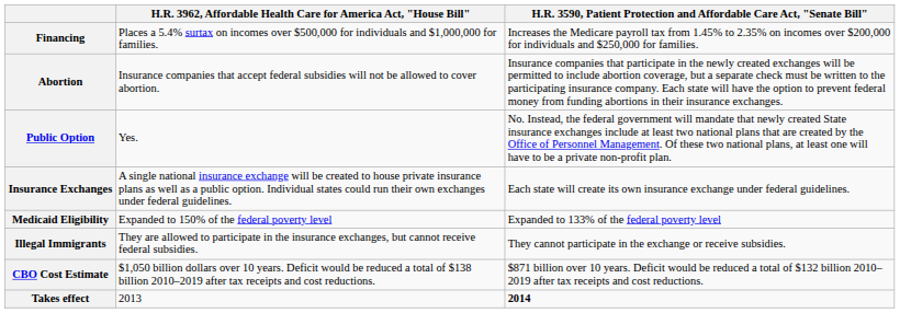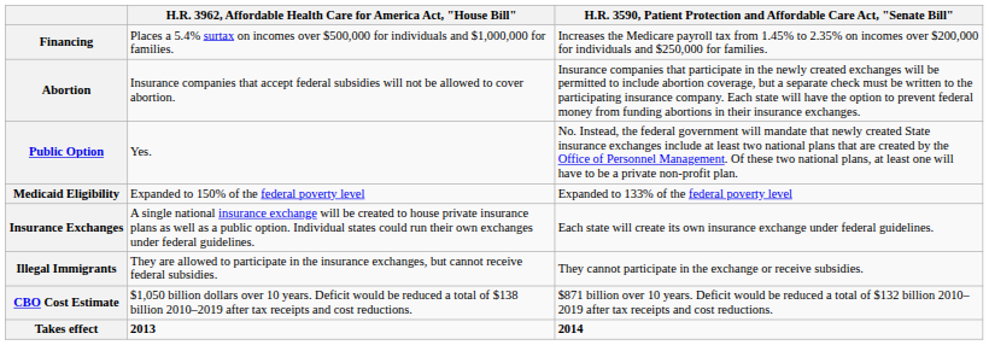rows swapped: Insurance Exchanges <-> Medicaid Eligibility
Takes effect | column 2: normal -> bold
